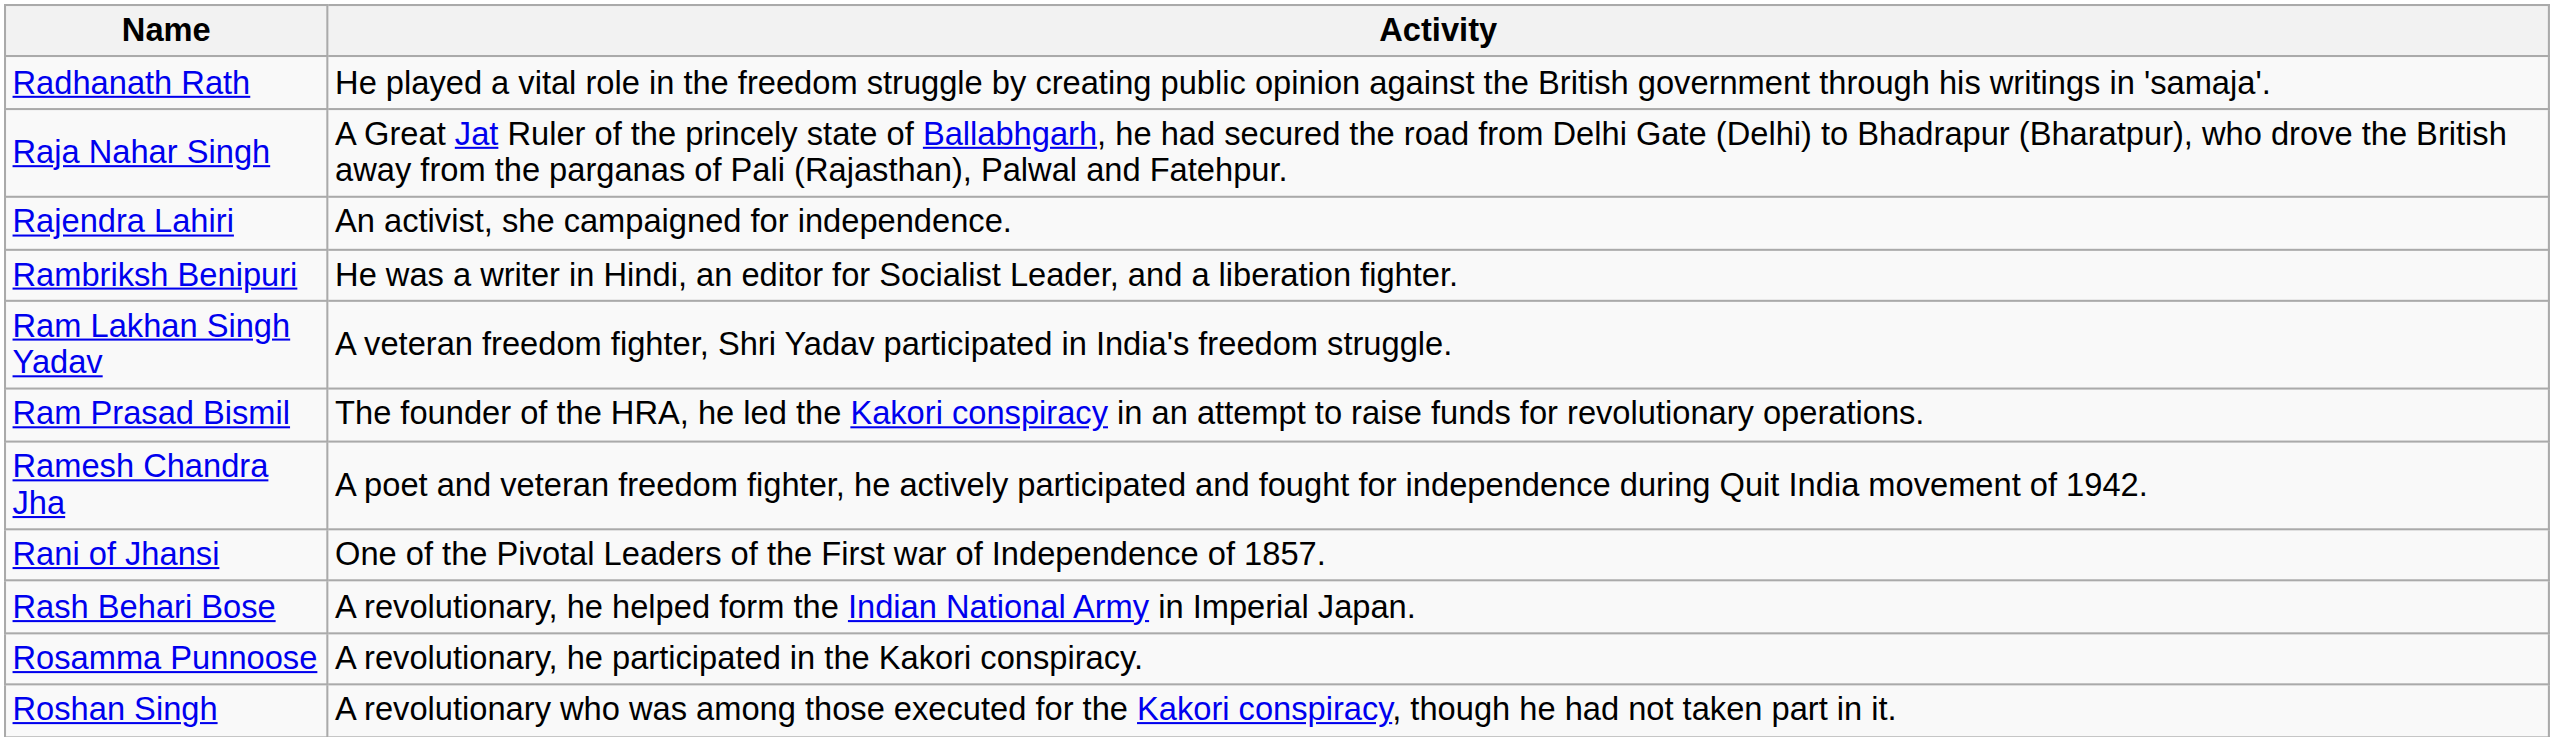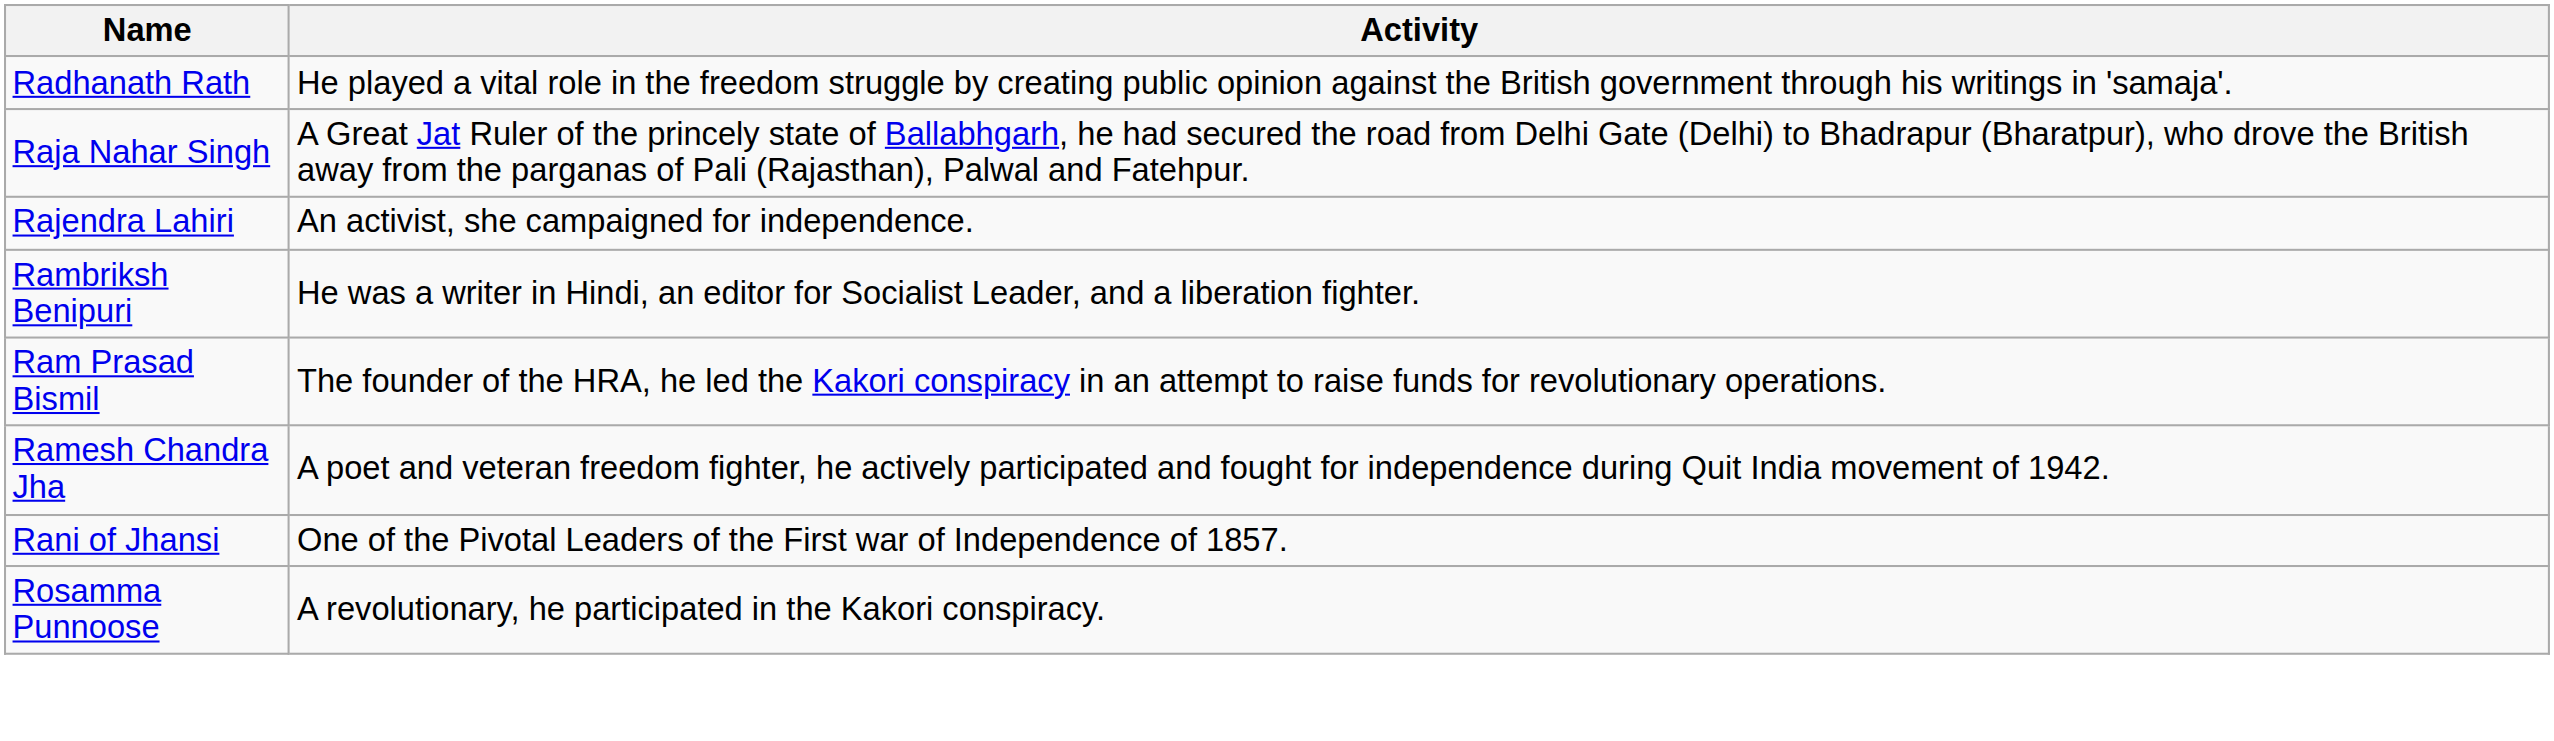- row: Ram Lakhan Singh Yadav | A veteran freedom fighter, Shri Yadav participated in India's freedom struggle.
- row: Rash Behari Bose | A revolutionary, he helped form the Indian National Army in Imperial Japan.
- row: Roshan Singh | A revolutionary who was among those executed for the Kakori conspiracy, though he had not taken part in it.
